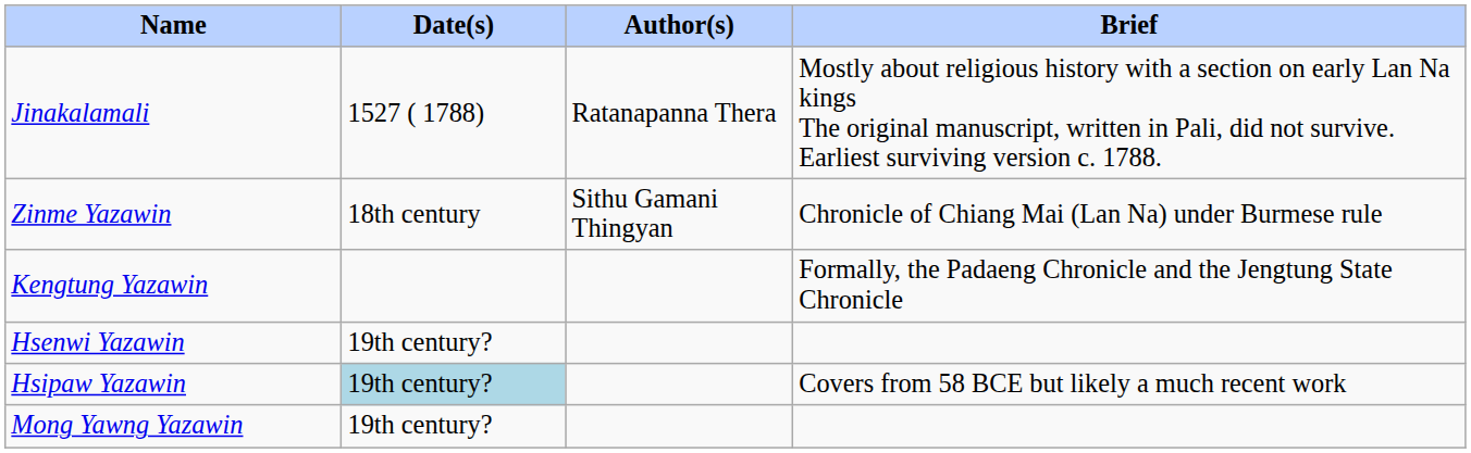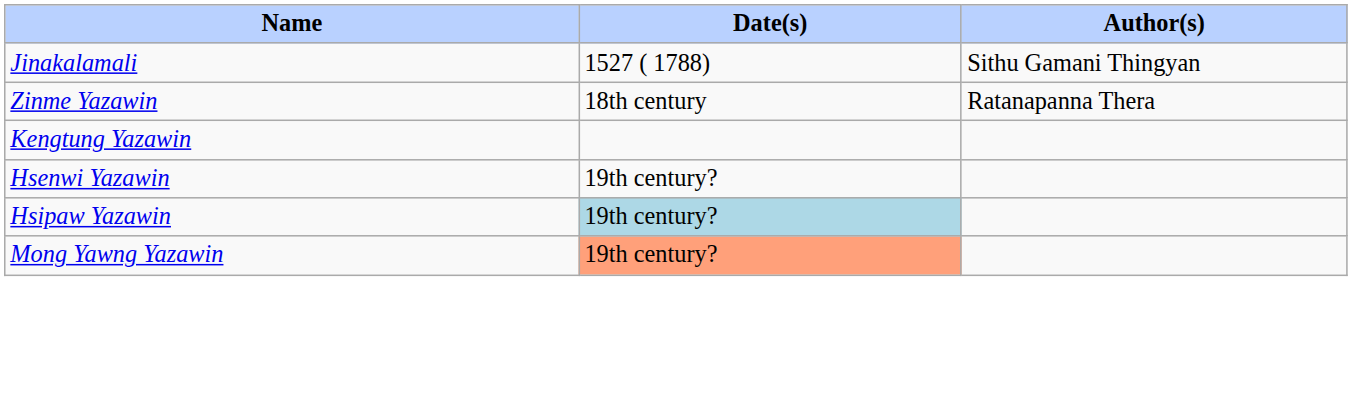- column: Brief | Mostly about religious history with a section on early Lan Na kings The original manuscript, written in Pali, did not survive. Earliest surviving version c. 1788. | Chronicle of Chiang Mai (Lan Na) under Burmese rule | Formally, the Padaeng Chronicle and the Jengtung State Chronicle | Covers from 58 BCE but likely a much recent work
Jinakalamali | Author(s): Ratanapanna Thera -> Sithu Gamani Thingyan
Zinme Yazawin | Author(s): Sithu Gamani Thingyan -> Ratanapanna Thera
Mong Yawng Yazawin | Date(s): no background -> lightsalmon background
